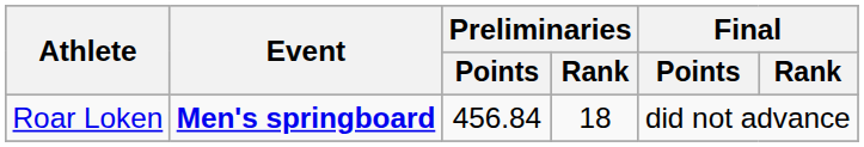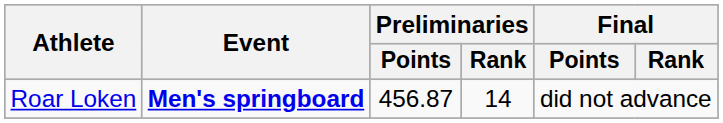Roar Loken | Preliminaries / Points: 456.84 -> 456.87
Roar Loken | Preliminaries / Rank: 18 -> 14
